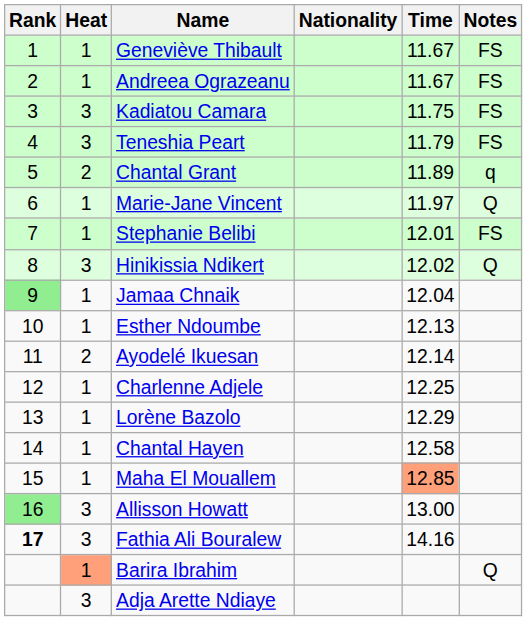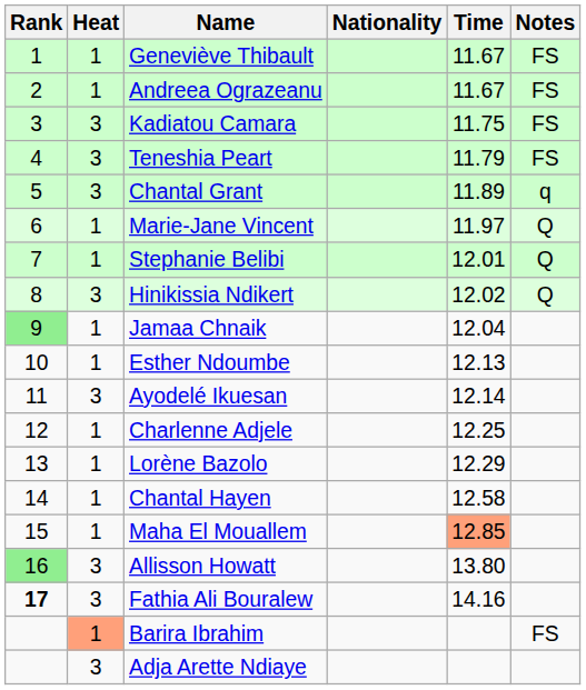Chantal Grant | Heat: 2 -> 3
Stephanie Belibi | Notes: FS -> Q
Ayodelé Ikuesan | Heat: 2 -> 3
Allisson Howatt | Time: 13.00 -> 13.80
Barira Ibrahim | Notes: Q -> FS
